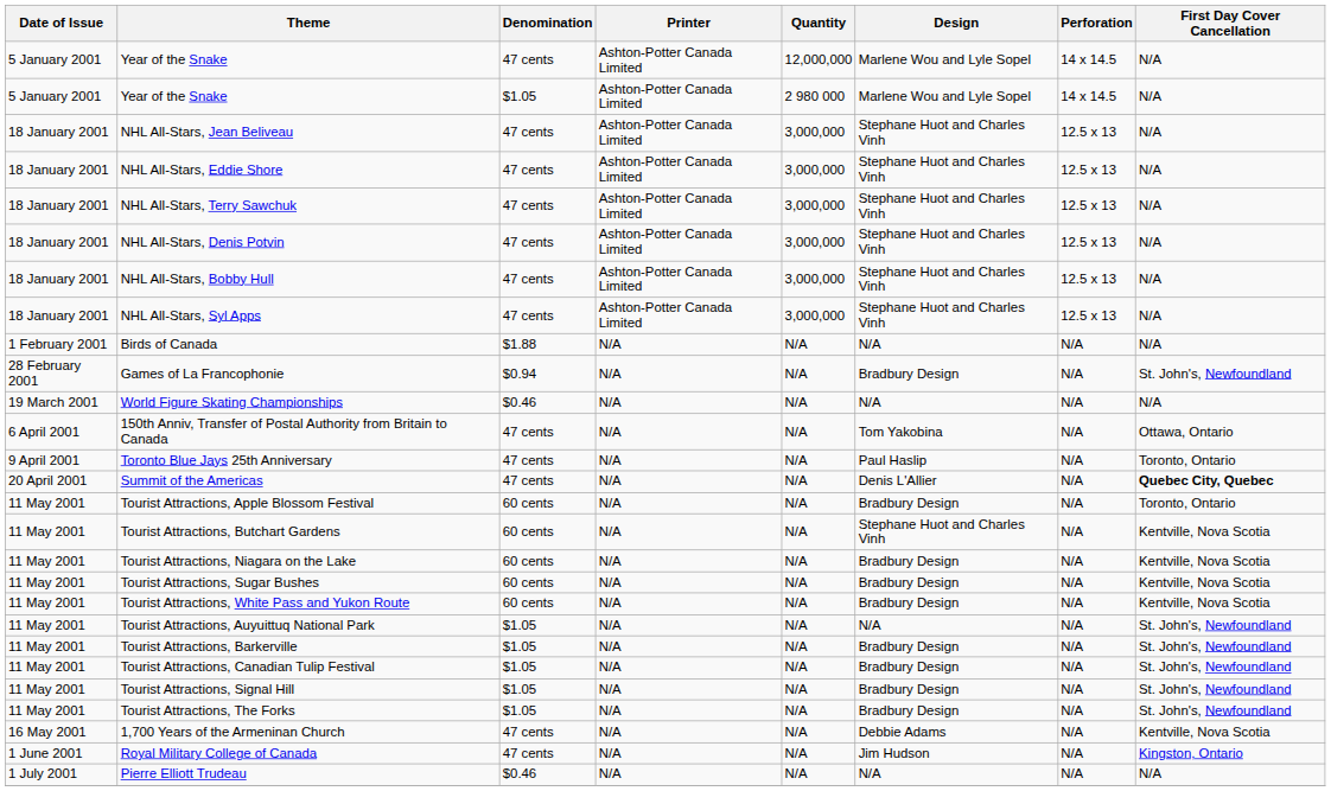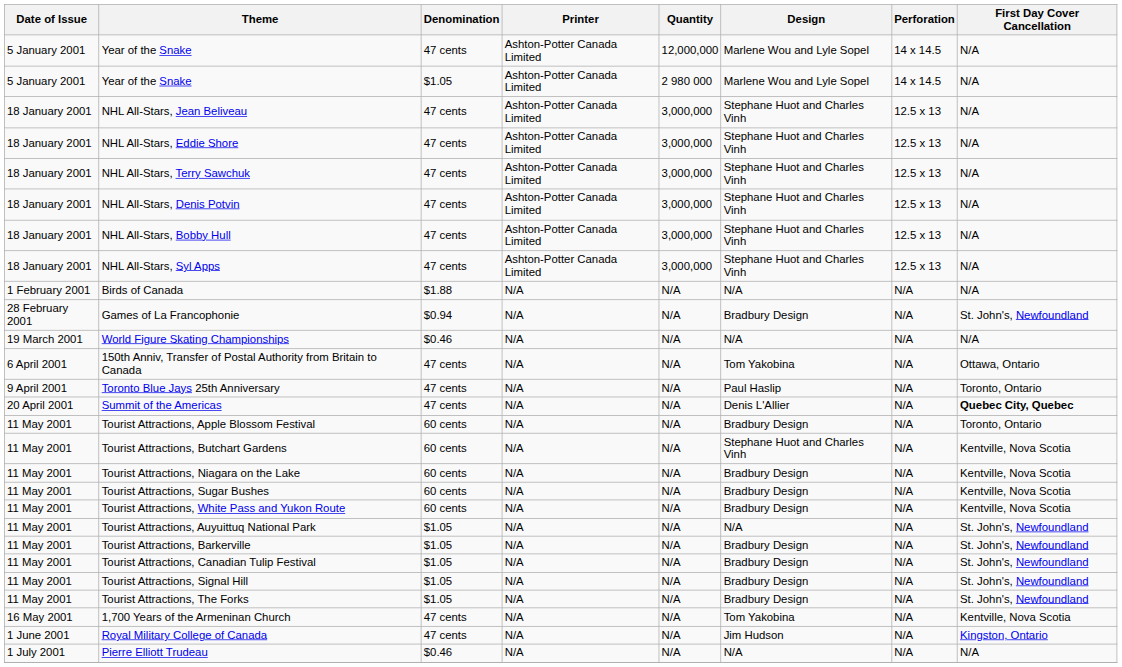1,700 Years of the Armeninan Church | Design: Debbie Adams -> Tom Yakobina
